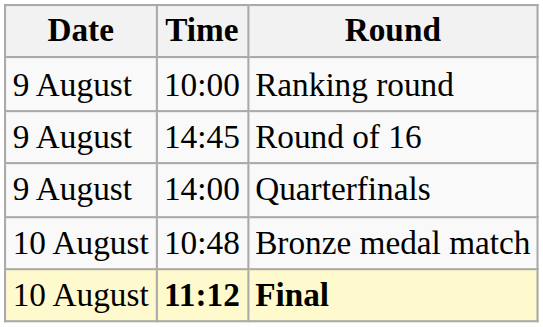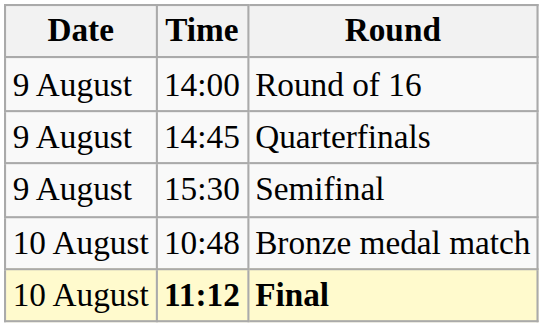- row: 9 August | 10:00 | Ranking round
Round of 16 | Time: 14:45 -> 14:00
Quarterfinals | Time: 14:00 -> 14:45
+ row: 9 August | 15:30 | Semifinal
